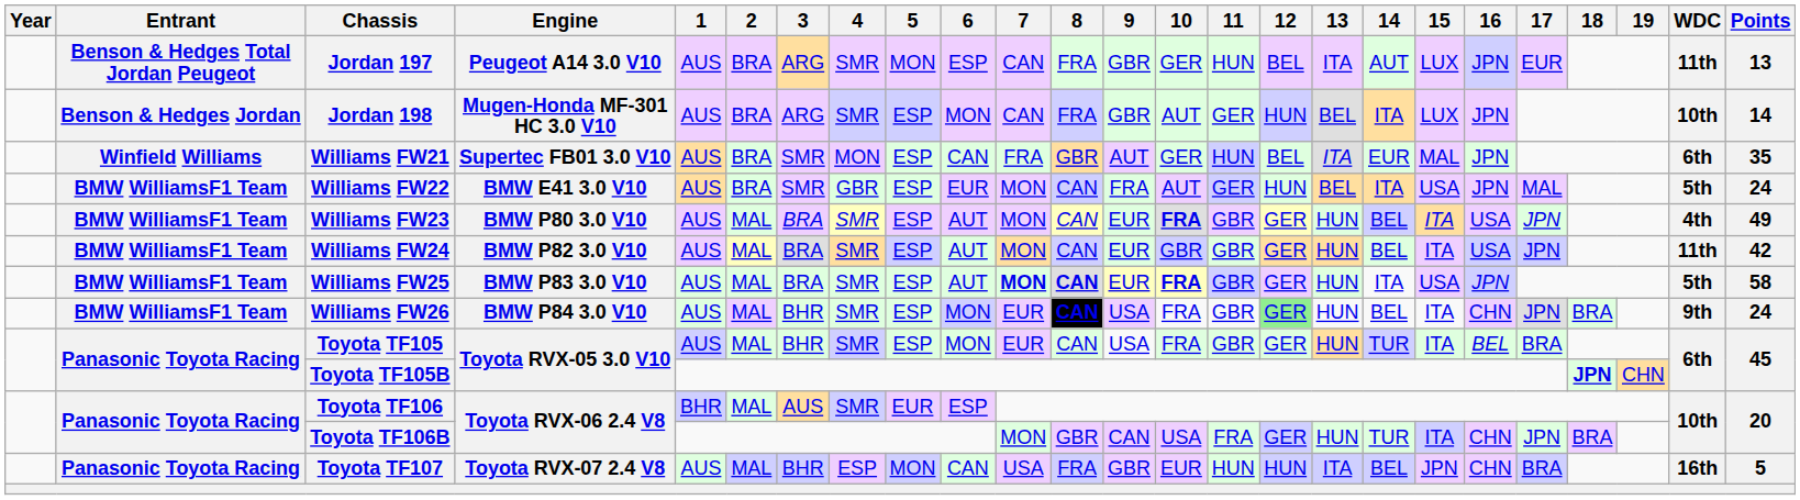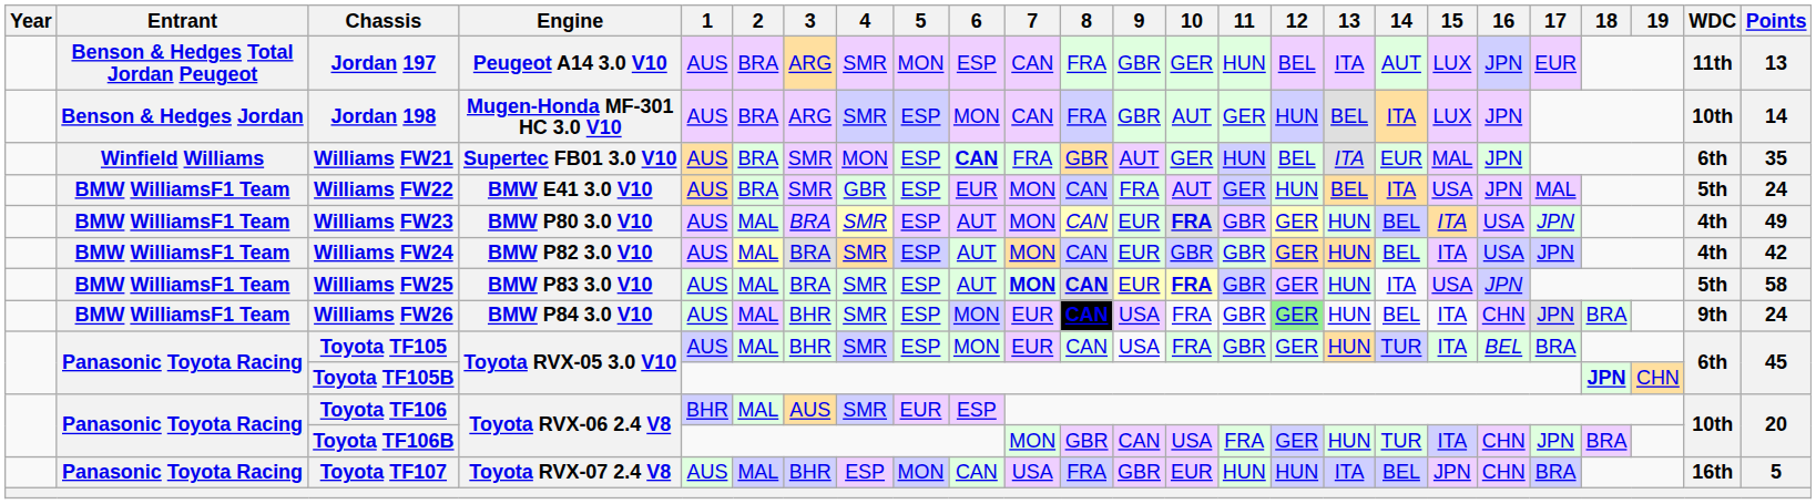Williams FW21 | 6: normal -> bold
Williams FW24 | WDC: 11th -> 4th
